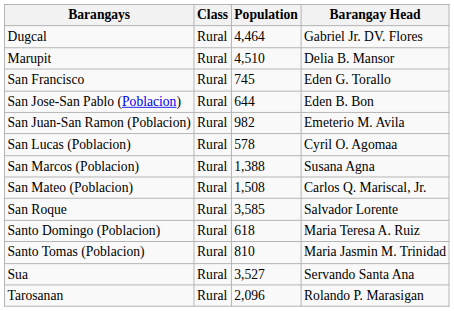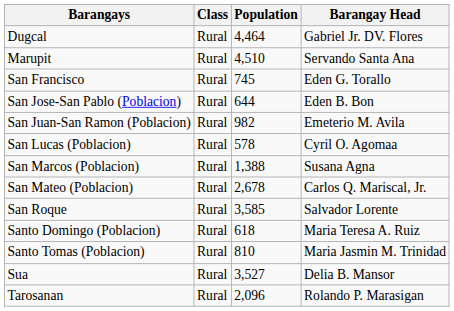Marupit | Barangay Head: Delia B. Mansor -> Servando Santa Ana
San Mateo (Poblacion) | Population: 1,508 -> 2,678
Sua | Barangay Head: Servando Santa Ana -> Delia B. Mansor
